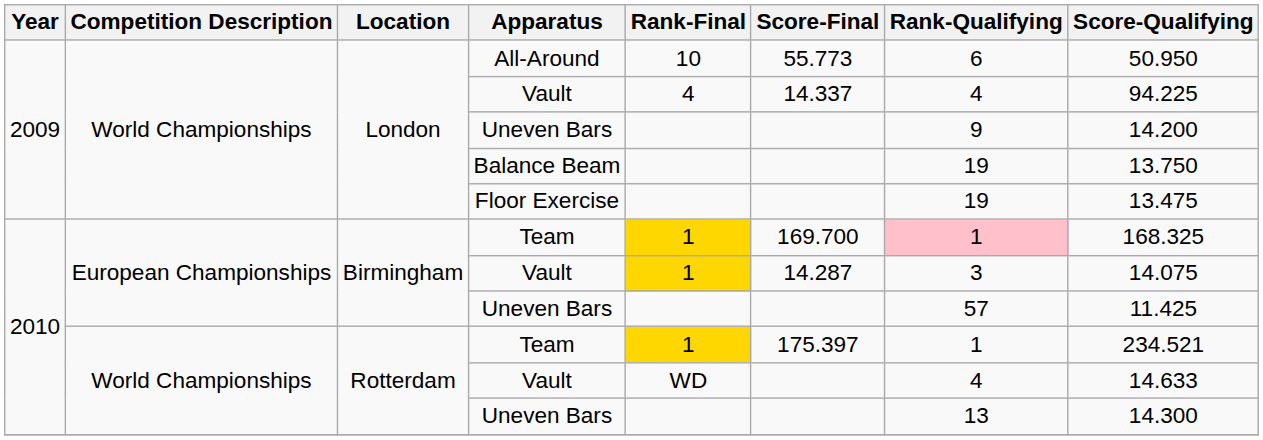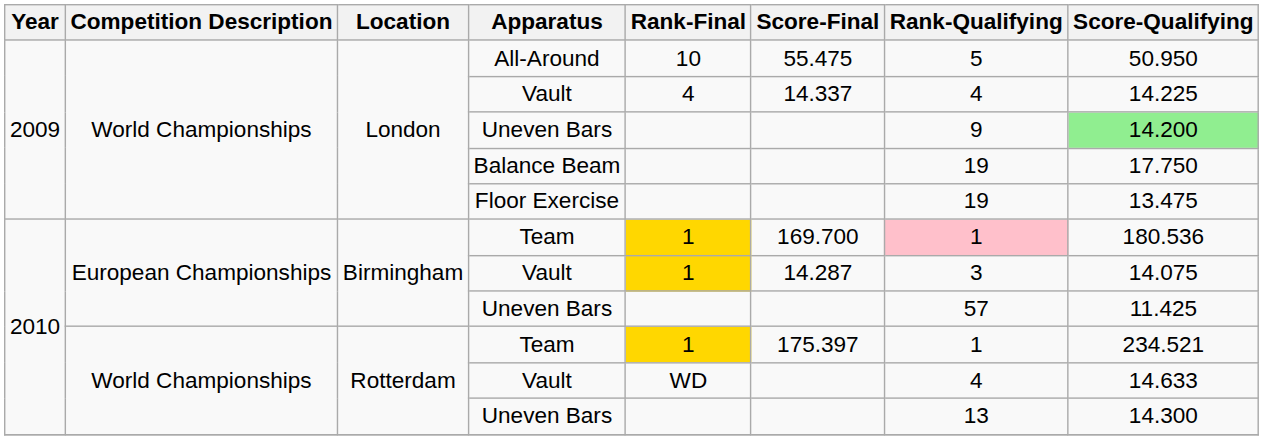All-Around | Score-Final: 55.773 -> 55.475
All-Around | Rank-Qualifying: 6 -> 5
London / Vault | Score-Qualifying: 94.225 -> 14.225
London / Uneven Bars | Score-Qualifying: no background -> lightgreen background
Balance Beam | Score-Qualifying: 13.750 -> 17.750
Birmingham / Team | Score-Qualifying: 168.325 -> 180.536
